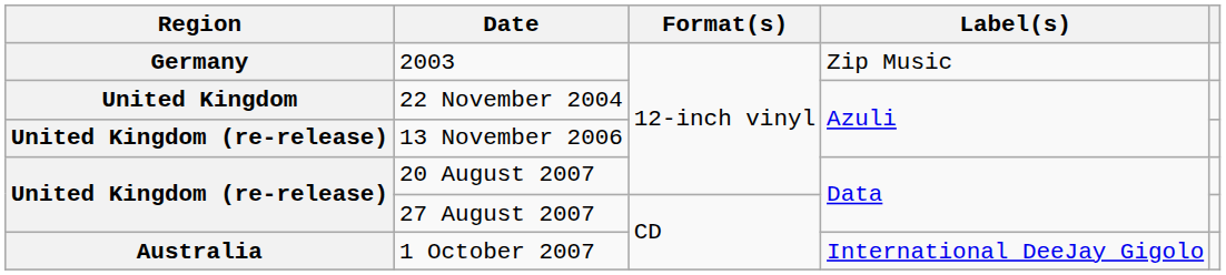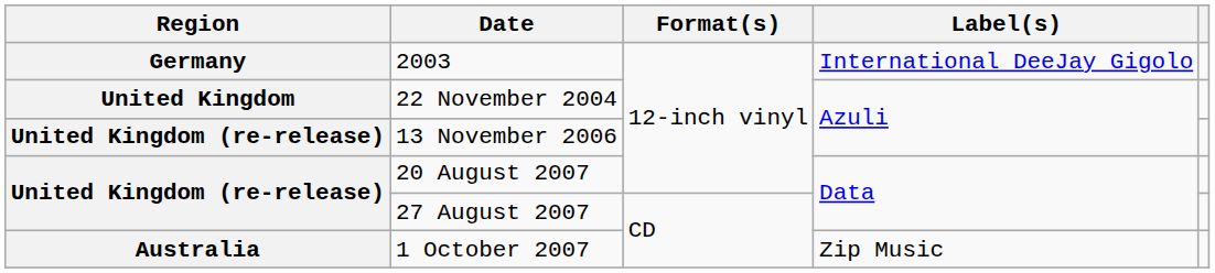2003 | Label(s): Zip Music -> International DeeJay Gigolo
1 October 2007 | Label(s): International DeeJay Gigolo -> Zip Music
